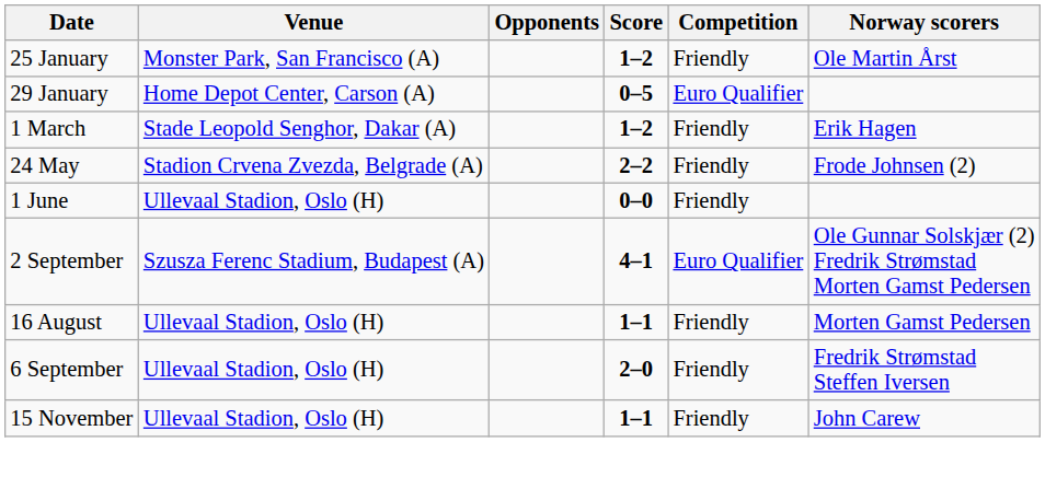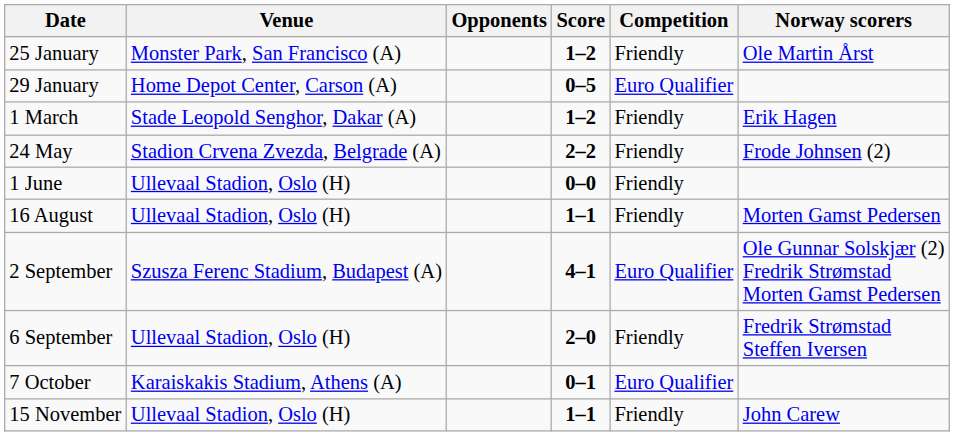rows swapped: 16 August <-> 2 September
+ row: 7 October | Karaiskakis Stadium, Athens (A) | 0–1 | Euro Qualifier
